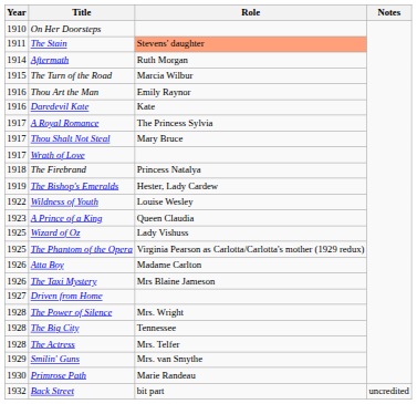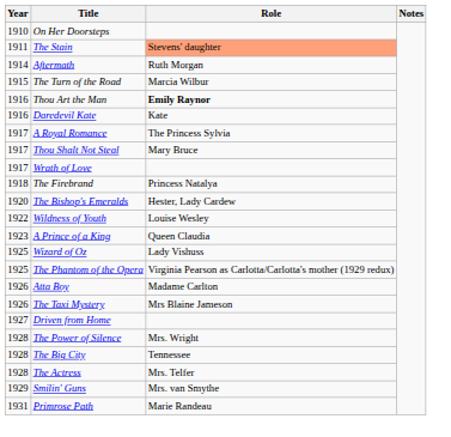Thou Art the Man | Role: normal -> bold
The Bishop's Emeralds | Year: 1919 -> 1920
Primrose Path | Year: 1930 -> 1931
- row: 1932 | Back Street | bit part | uncredited
